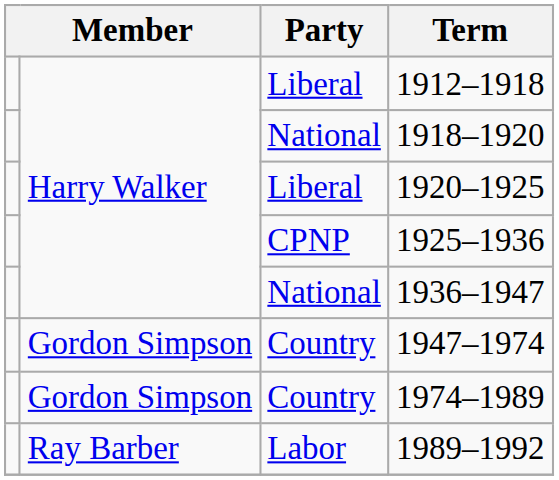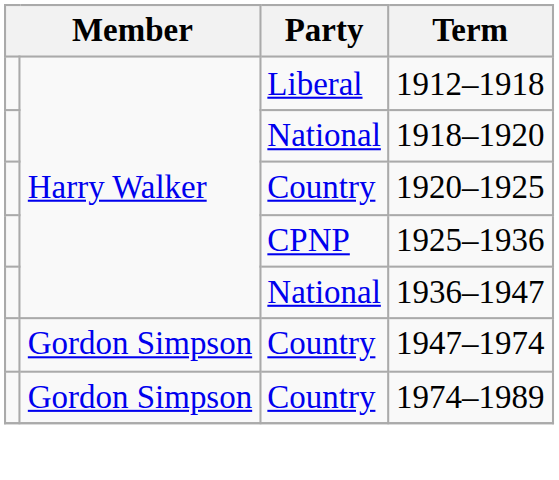1920–1925 | Party: Liberal -> Country
- row: Ray Barber | Labor | 1989–1992
